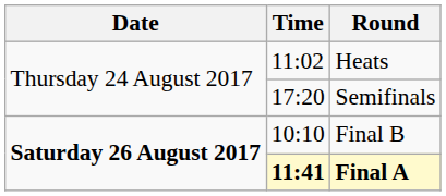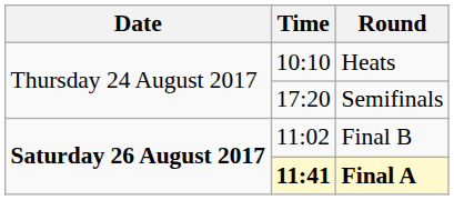Heats | Time: 11:02 -> 10:10
Final B | Time: 10:10 -> 11:02
